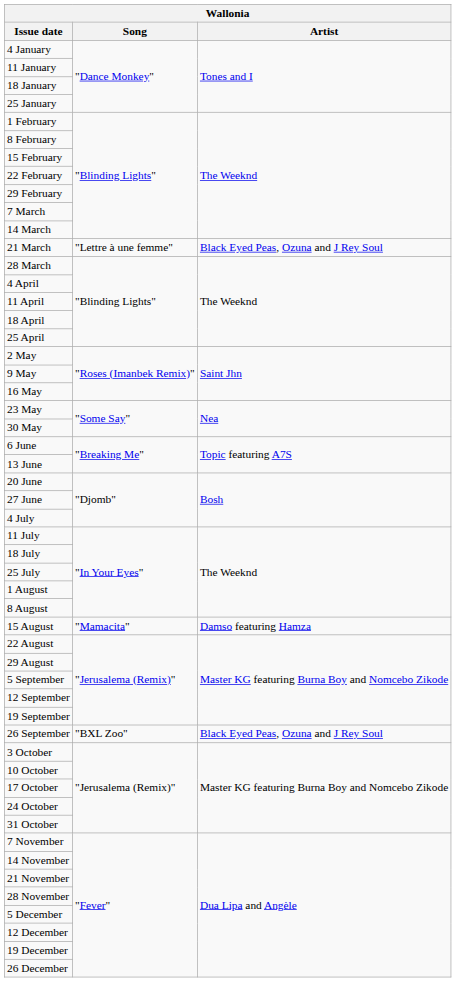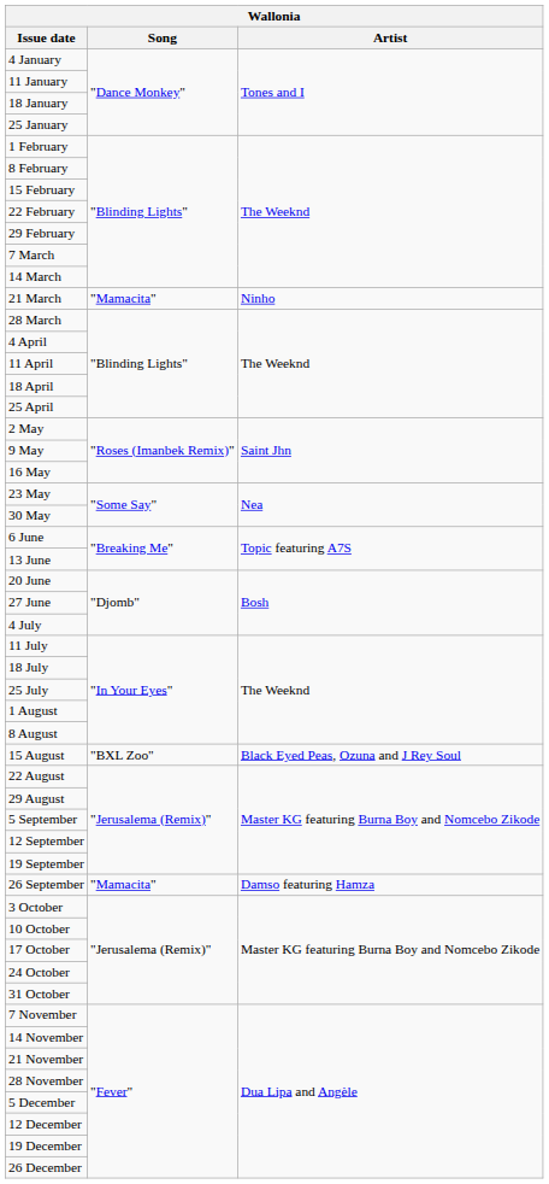21 March | Song: "Lettre à une femme" -> "Mamacita"
21 March | Artist: Black Eyed Peas, Ozuna and J Rey Soul -> Ninho
15 August | Song: "Mamacita" -> "BXL Zoo"
15 August | Artist: Damso featuring Hamza -> Black Eyed Peas, Ozuna and J Rey Soul
26 September | Song: "BXL Zoo" -> "Mamacita"
26 September | Artist: Black Eyed Peas, Ozuna and J Rey Soul -> Damso featuring Hamza
